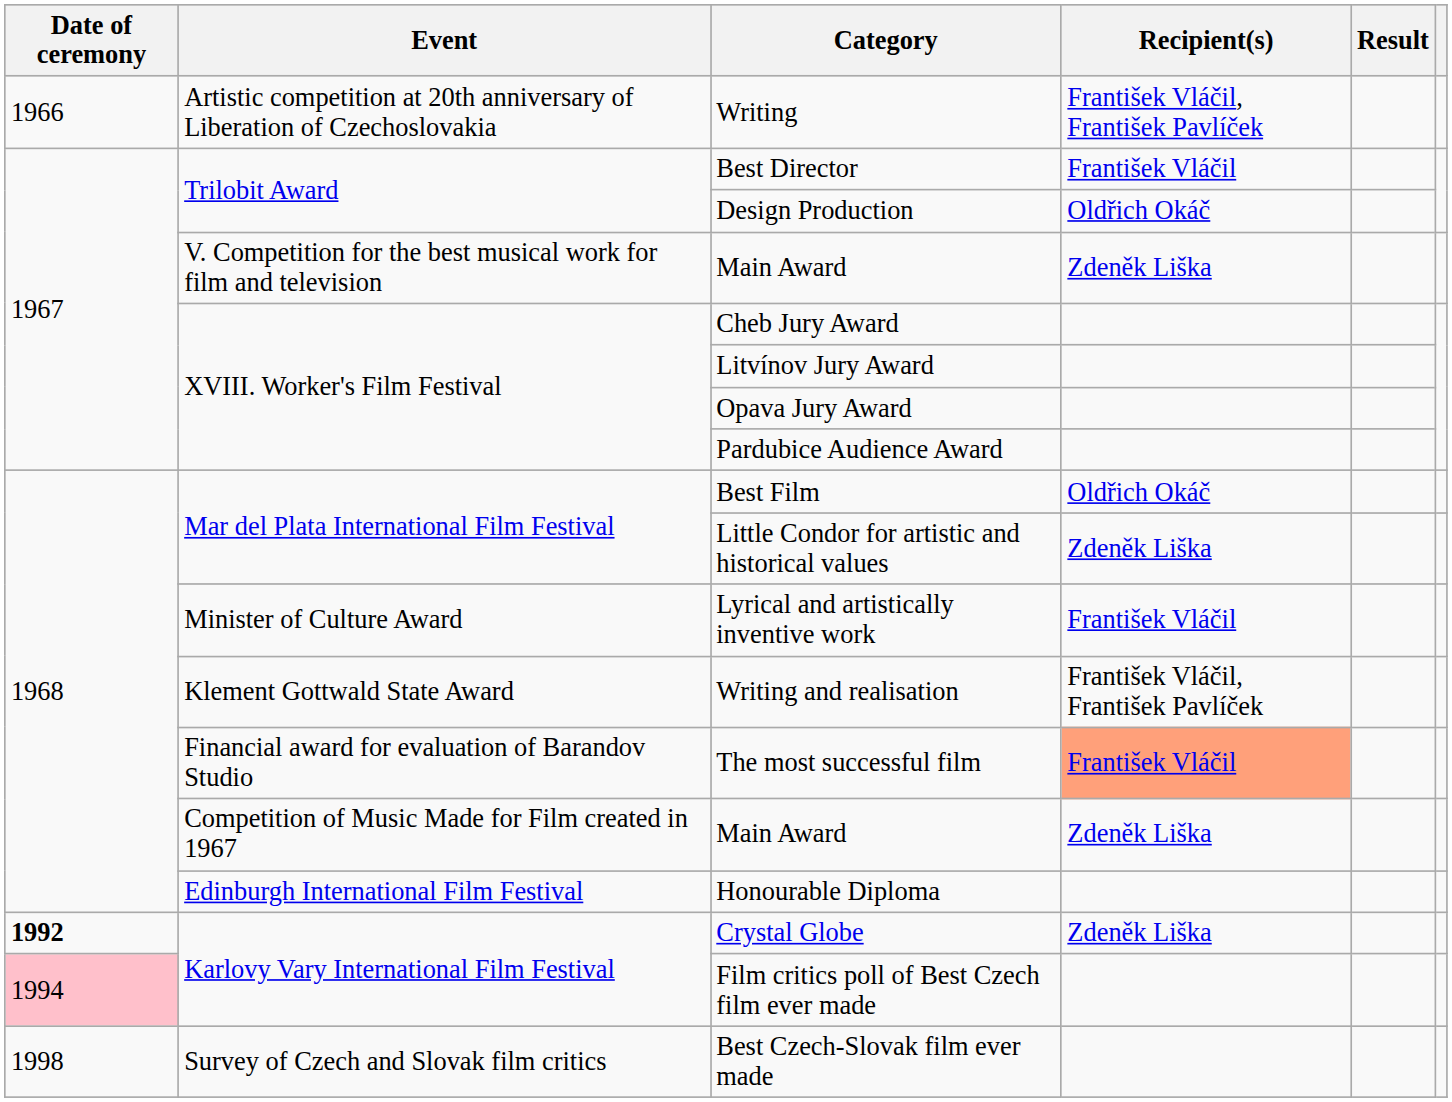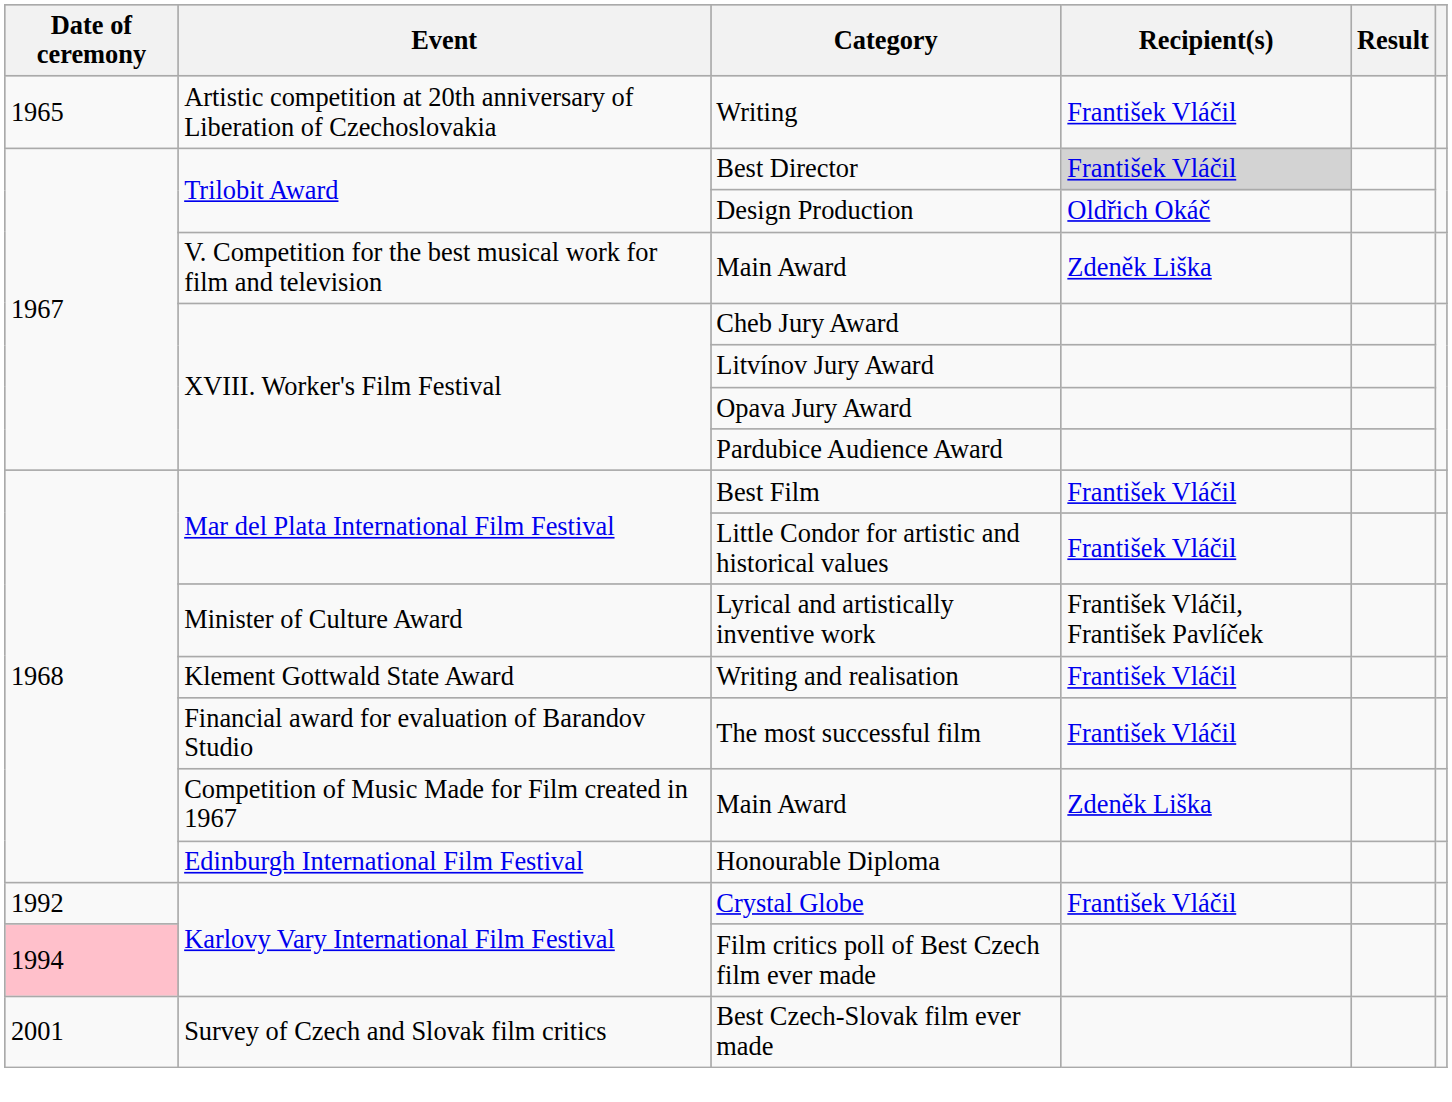Writing | Date of ceremony: 1966 -> 1965
Writing | Recipient(s): František Vláčil, František Pavlíček -> František Vláčil
Best Director | Recipient(s): no background -> lightgrey background
Best Film | Recipient(s): Oldřich Okáč -> František Vláčil
Little Condor for artistic and historical values | Recipient(s): Zdeněk Liška -> František Vláčil
Lyrical and artistically inventive work | Recipient(s): František Vláčil -> František Vláčil, František Pavlíček
Writing and realisation | Recipient(s): František Vláčil, František Pavlíček -> František Vláčil
The most successful film | Recipient(s): lightsalmon background -> no background
Crystal Globe | Date of ceremony: bold -> normal
Crystal Globe | Recipient(s): Zdeněk Liška -> František Vláčil
Best Czech-Slovak film ever made | Date of ceremony: 1998 -> 2001
